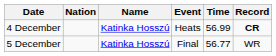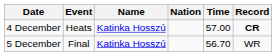columns swapped: Event <-> Nation
4 December | Time: 56.99 -> 57.00
5 December | Time: 56.77 -> 56.70
